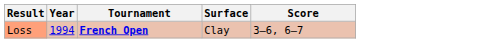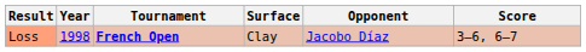+ column: Opponent | Jacobo Díaz
Loss | Year: 1994 -> 1998
